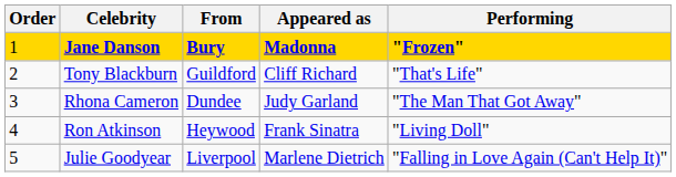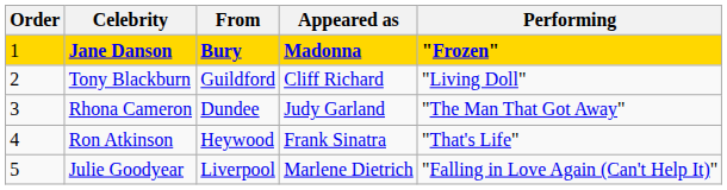Tony Blackburn | Performing: "That's Life" -> "Living Doll"
Ron Atkinson | Performing: "Living Doll" -> "That's Life"
